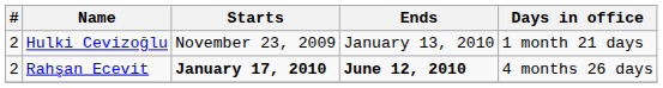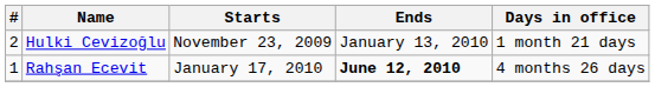Rahşan Ecevit | #: 2 -> 1
Rahşan Ecevit | Starts: bold -> normal
